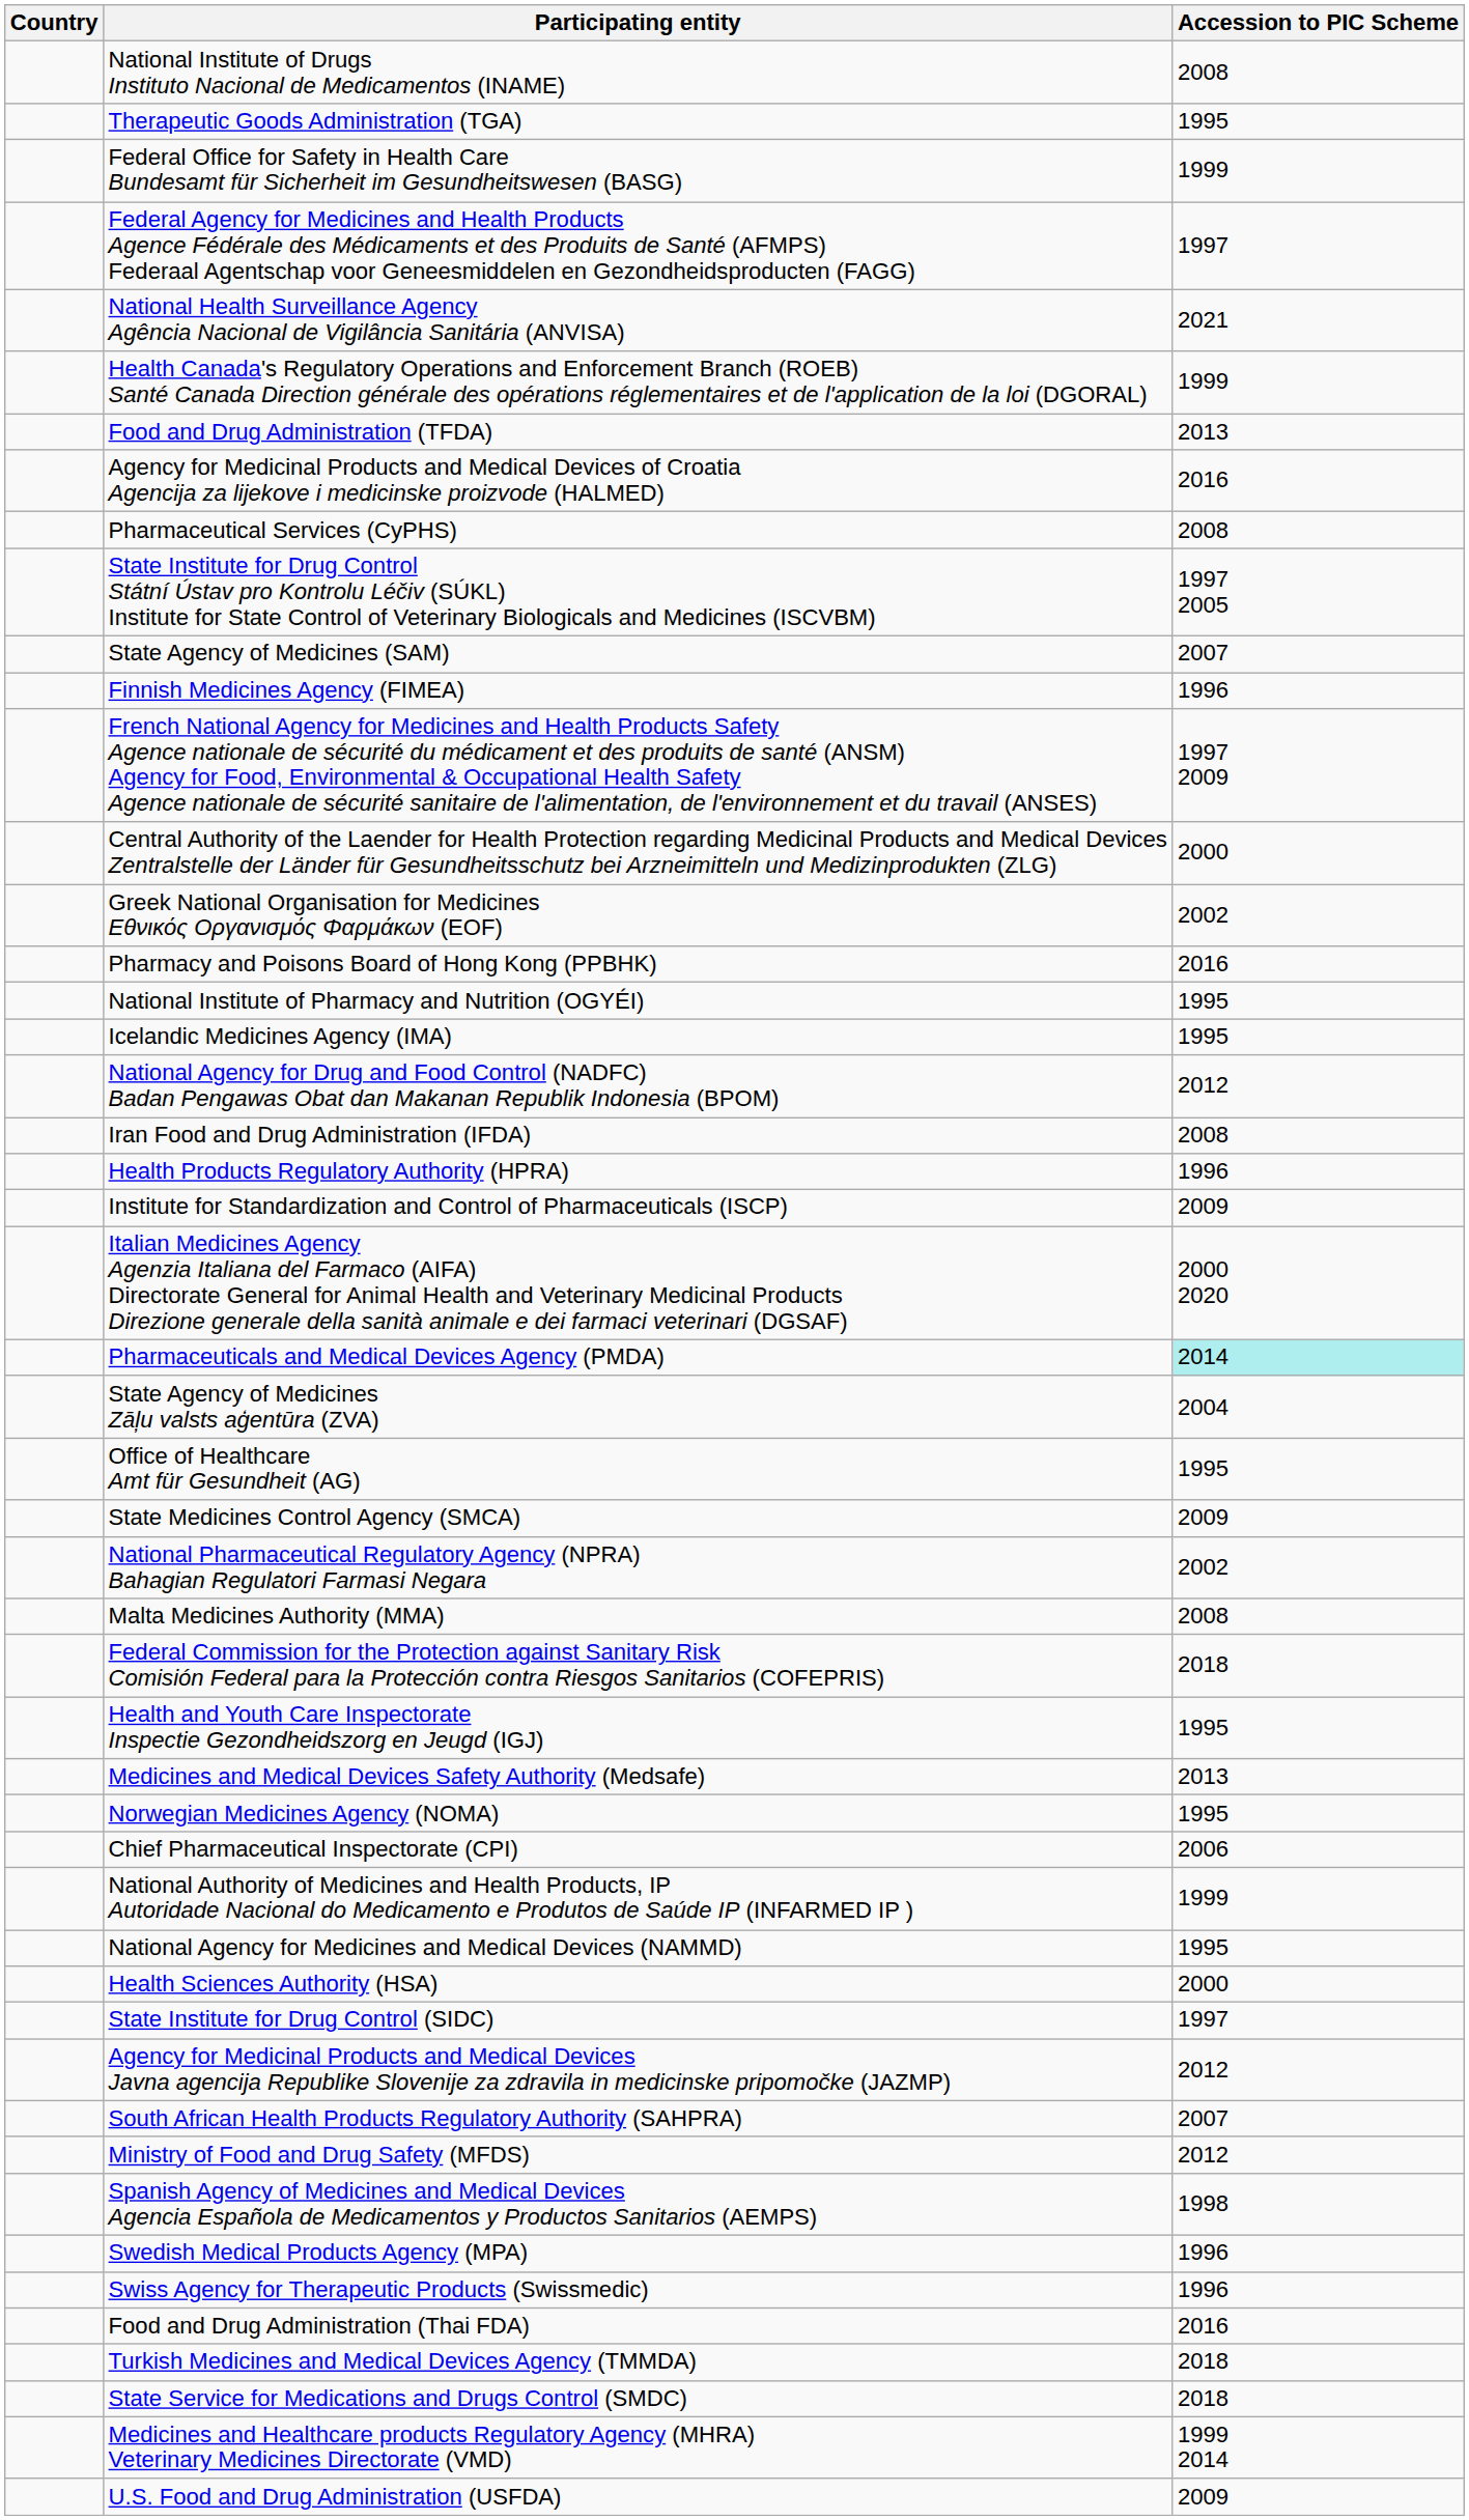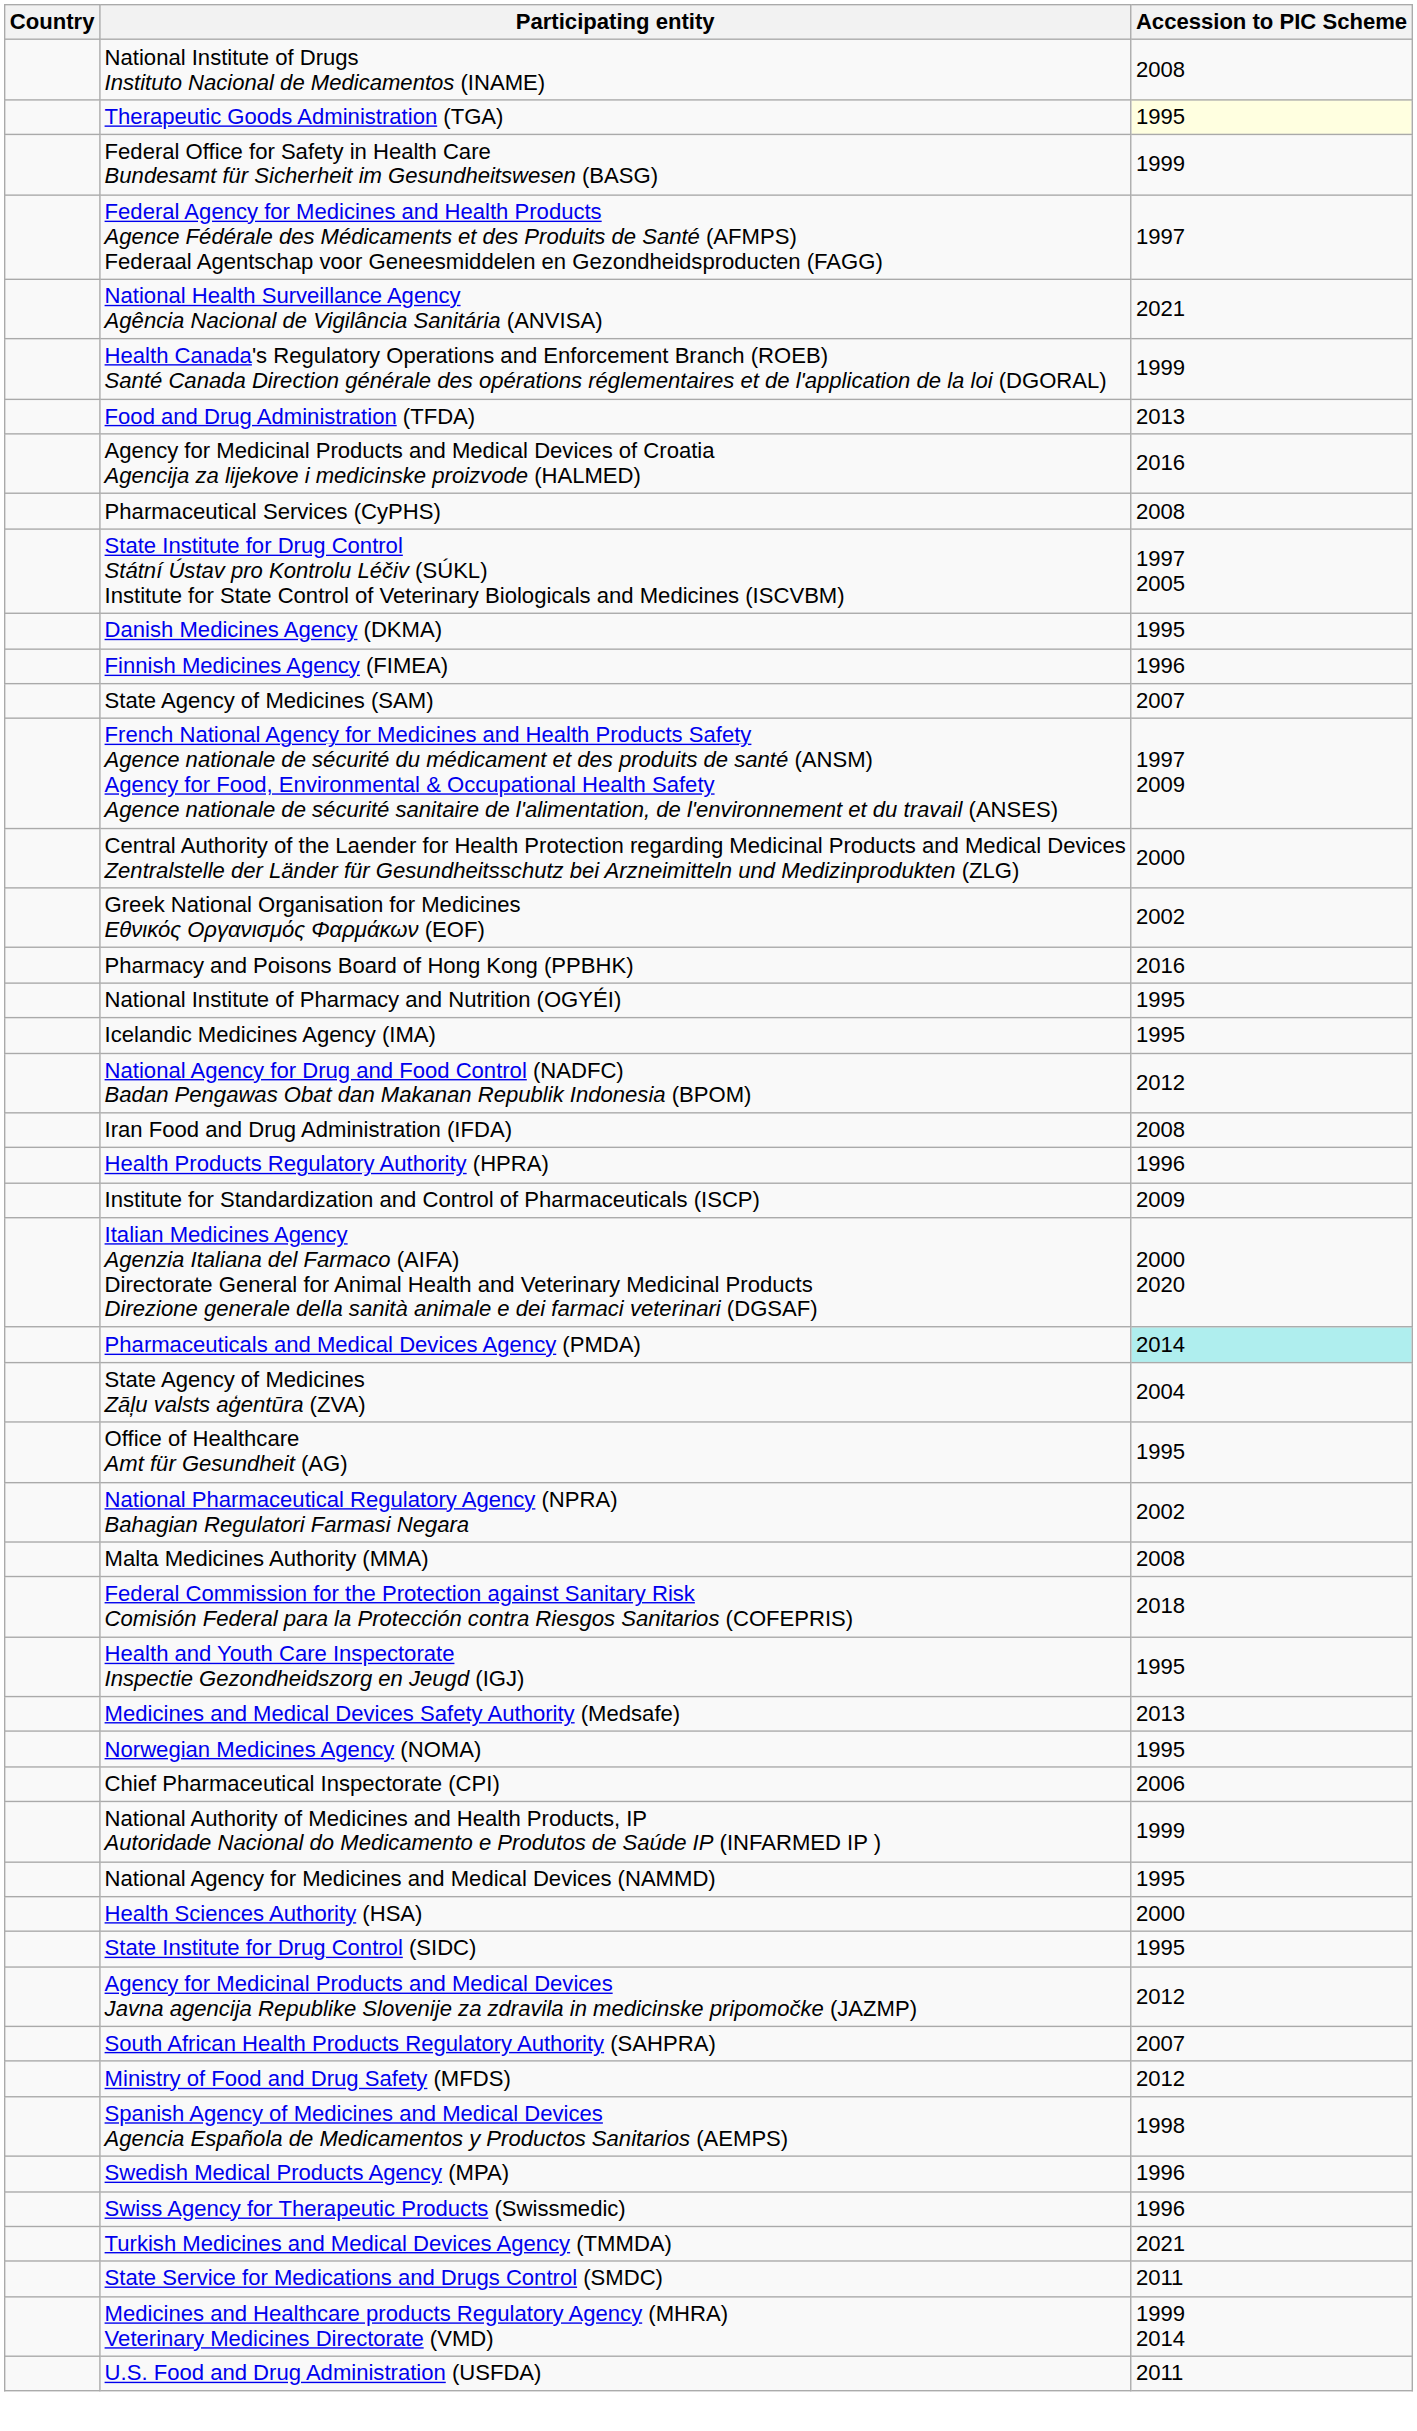Therapeutic Goods Administration (TGA) | Accession to PIC Scheme: no background -> lightyellow background
+ row: Danish Medicines Agency (DKMA) | 1995
rows swapped: State Agency of Medicines (SAM) <-> Finnish Medicines Agency (FIMEA)
- row: State Medicines Control Agency (SMCA) | 2009
State Institute for Drug Control (SIDC) | Accession to PIC Scheme: 1997 -> 1995
- row: Food and Drug Administration (Thai FDA) | 2016
Turkish Medicines and Medical Devices Agency (TMMDA) | Accession to PIC Scheme: 2018 -> 2021
State Service for Medications and Drugs Control (SMDC) | Accession to PIC Scheme: 2018 -> 2011
U.S. Food and Drug Administration (USFDA) | Accession to PIC Scheme: 2009 -> 2011
